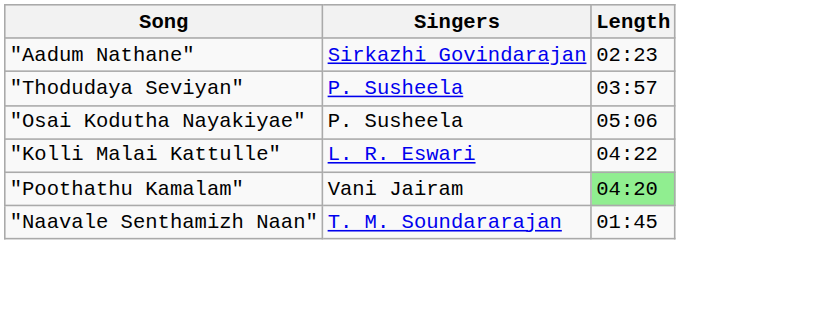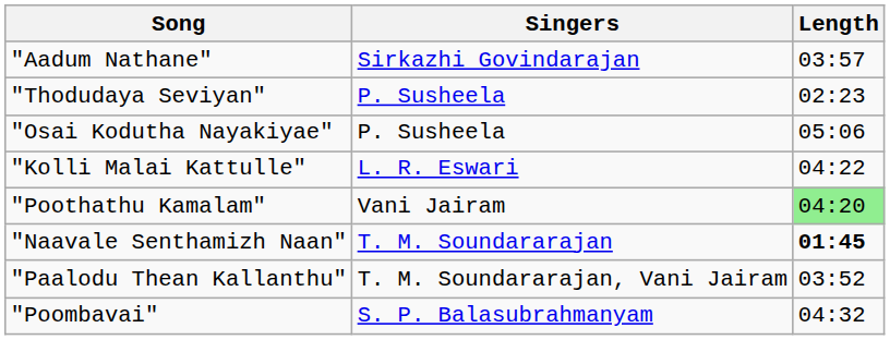"Aadum Nathane" | Length: 02:23 -> 03:57
"Thodudaya Seviyan" | Length: 03:57 -> 02:23
"Naavale Senthamizh Naan" | Length: normal -> bold
+ row: "Paalodu Thean Kallanthu" | T. M. Soundararajan, Vani Jairam | 03:52
+ row: "Poombavai" | S. P. Balasubrahmanyam | 04:32
